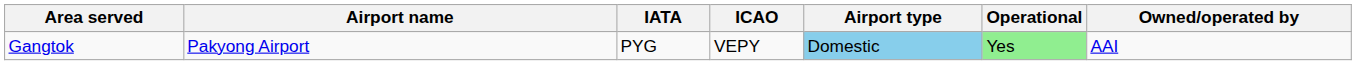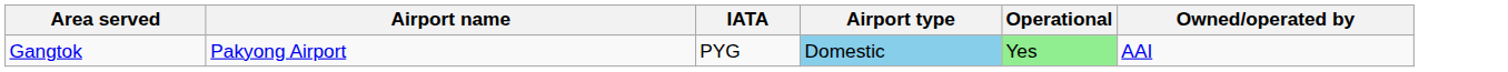- column: ICAO | VEPY
